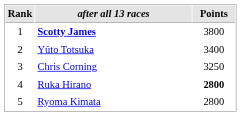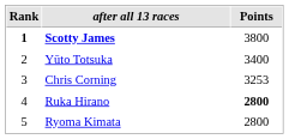Scotty James | Rank: normal -> bold
Chris Corning | Points: 3250 -> 3253
